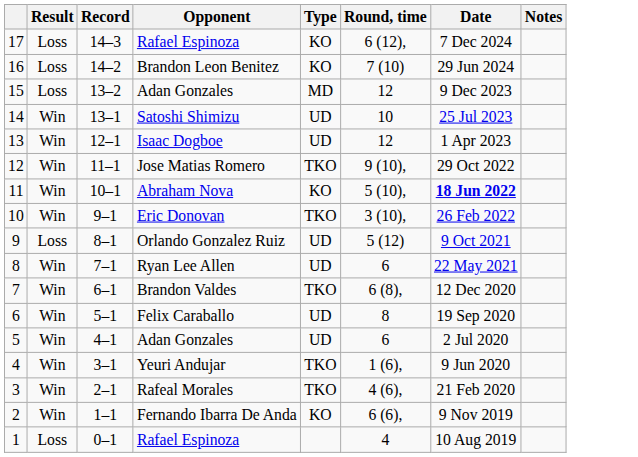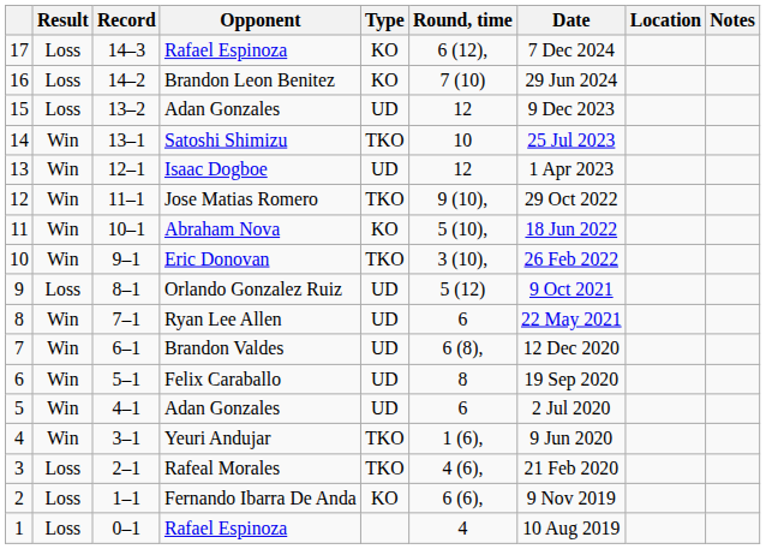+ column: Location
15 | Type: MD -> UD
14 | Type: UD -> TKO
11 | Date: bold -> normal
7 | Type: TKO -> UD
3 | Result: Win -> Loss
2 | Result: Win -> Loss
